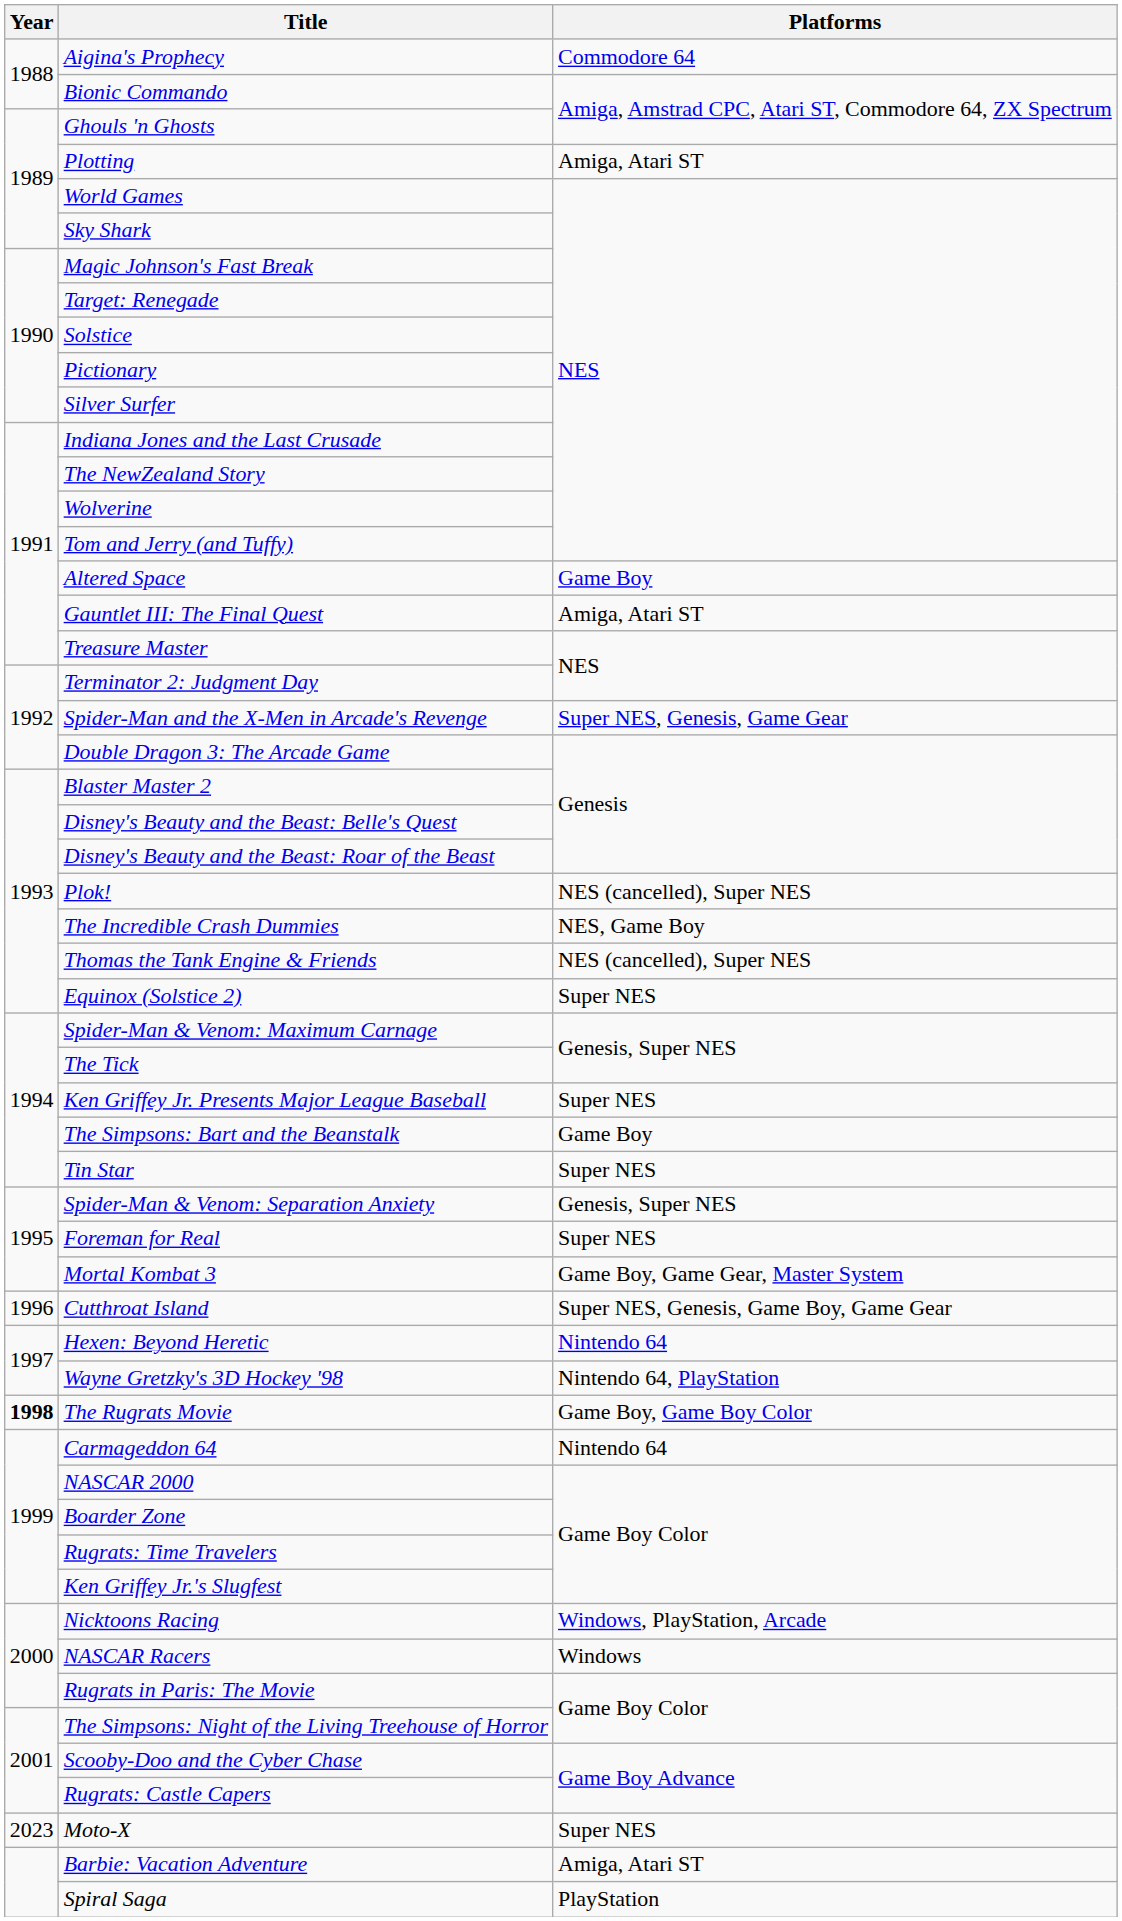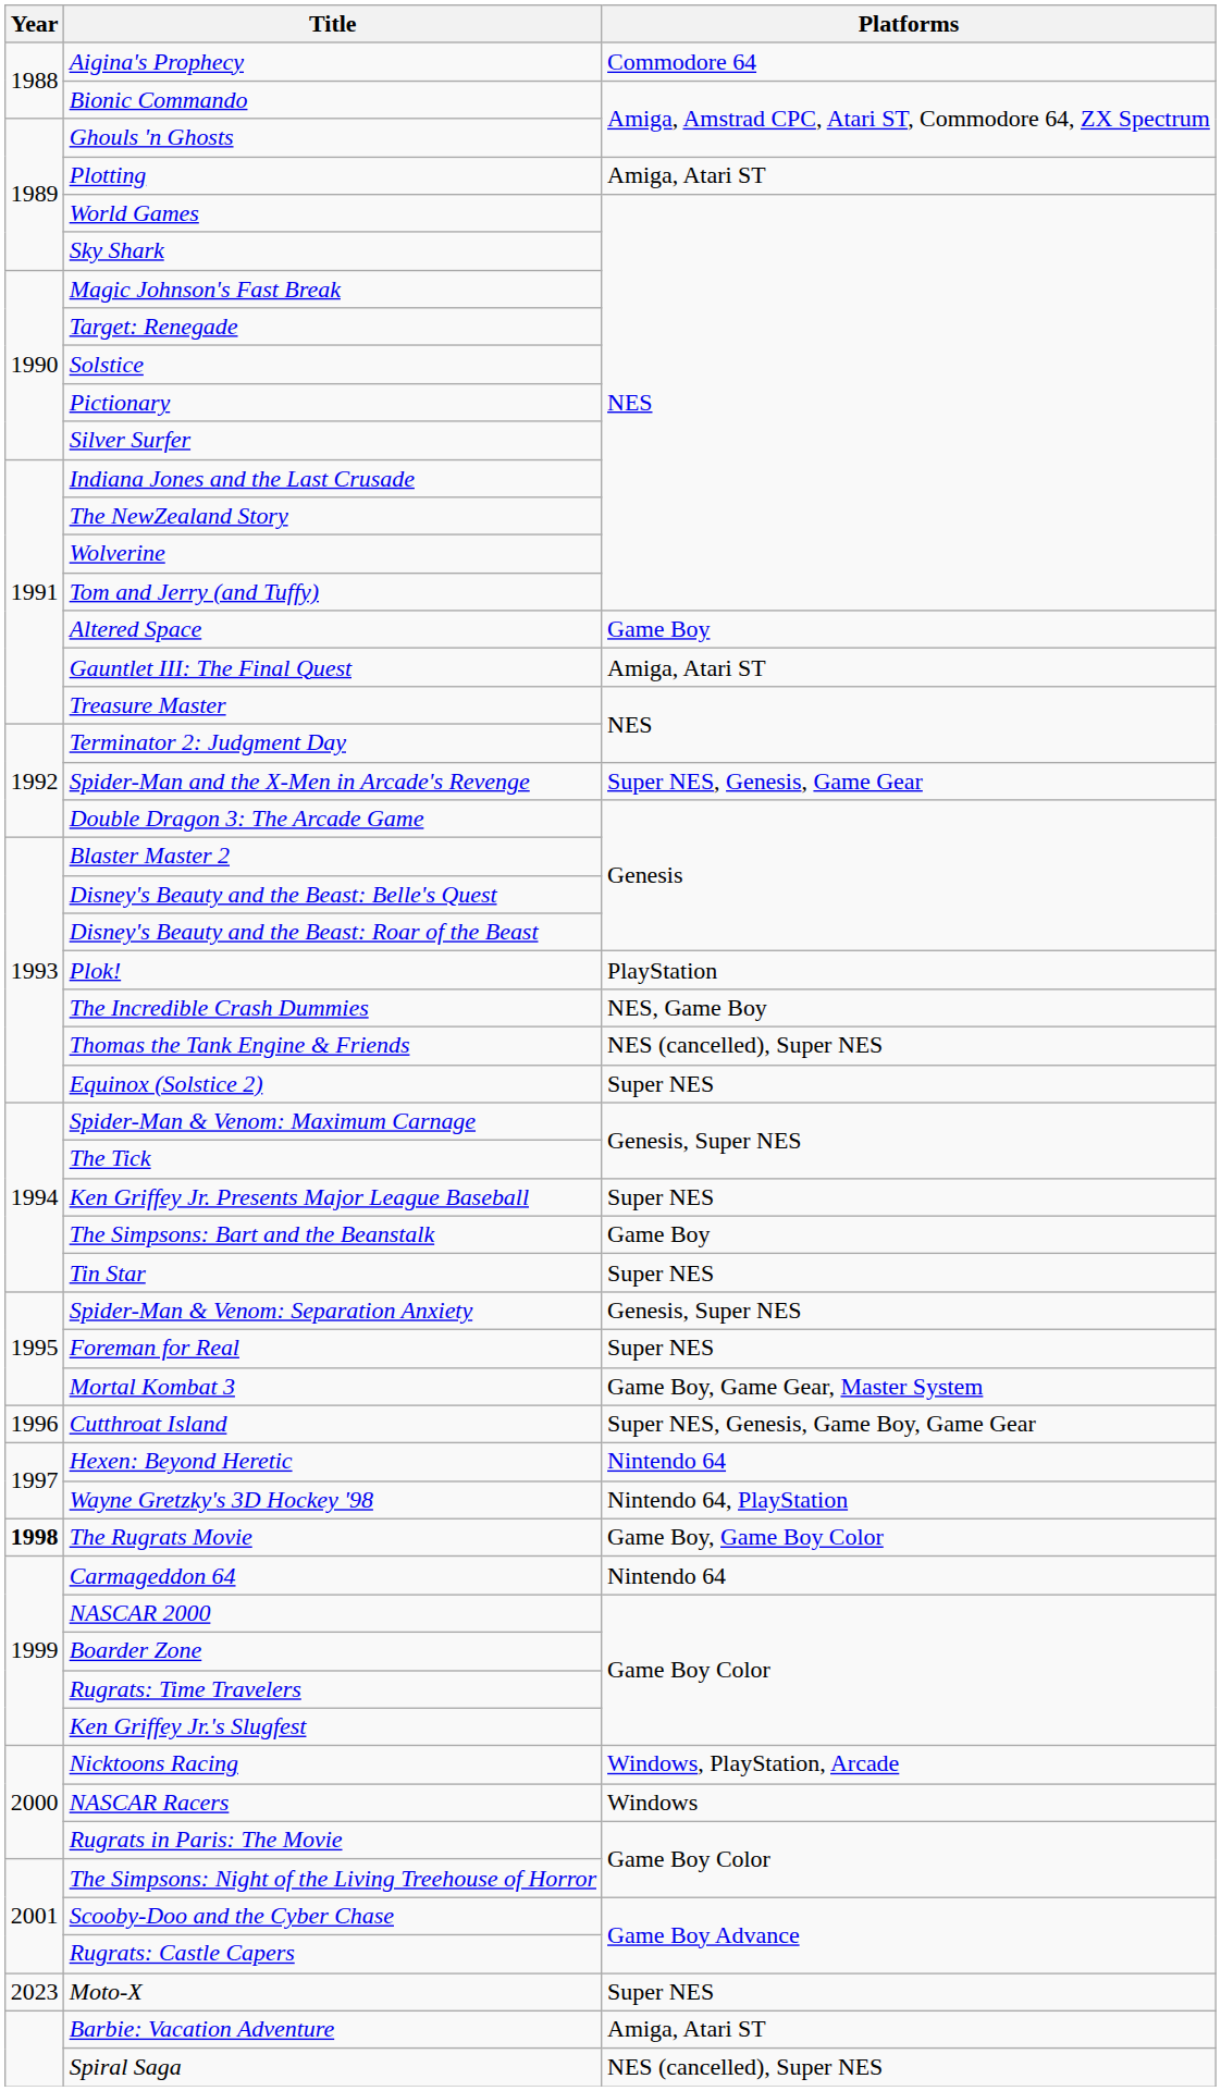Plok! | Platforms: NES (cancelled), Super NES -> PlayStation
Spiral Saga | Platforms: PlayStation -> NES (cancelled), Super NES
